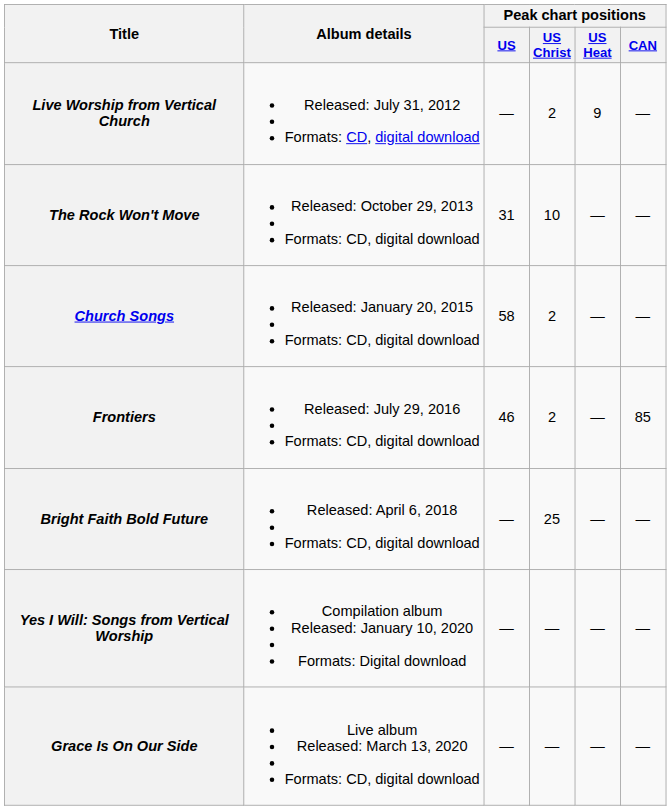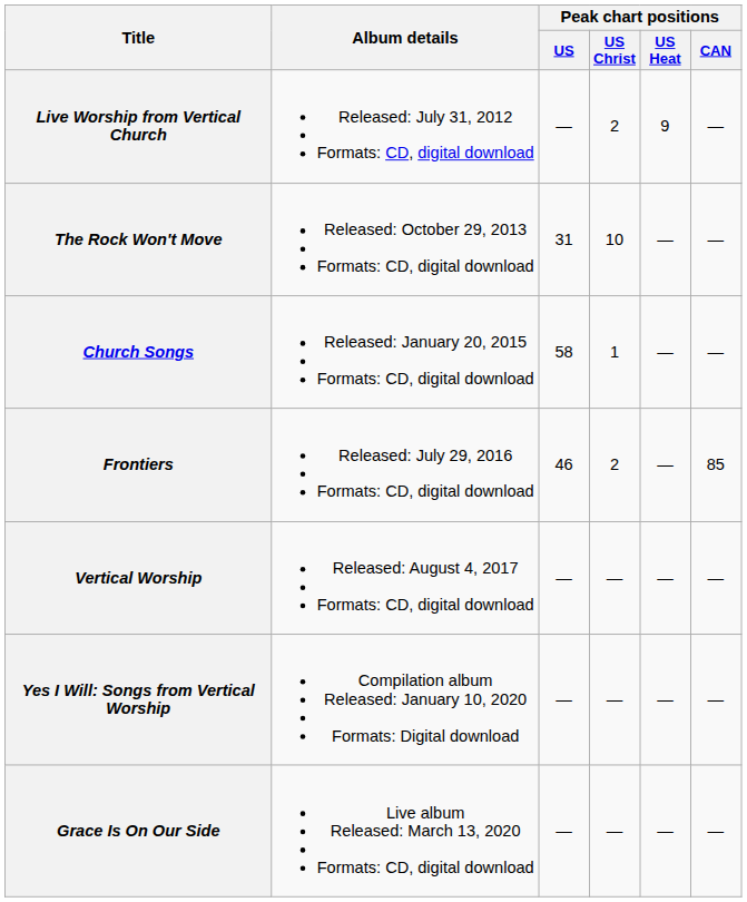Church Songs | Peak chart positions / US Christ: 2 -> 1
+ row: Vertical Worship | Released: August 4, 2017 Formats: CD, digital download | — | — | — | —
- row: Bright Faith Bold Future | Released: April 6, 2018 Formats: CD, digital download | — | 25 | — | —
